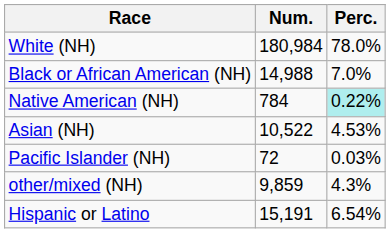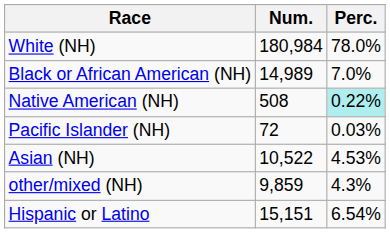Black or African American (NH) | Num.: 14,988 -> 14,989
Native American (NH) | Num.: 784 -> 508
rows swapped: Asian (NH) <-> Pacific Islander (NH)
Hispanic or Latino | Num.: 15,191 -> 15,151
